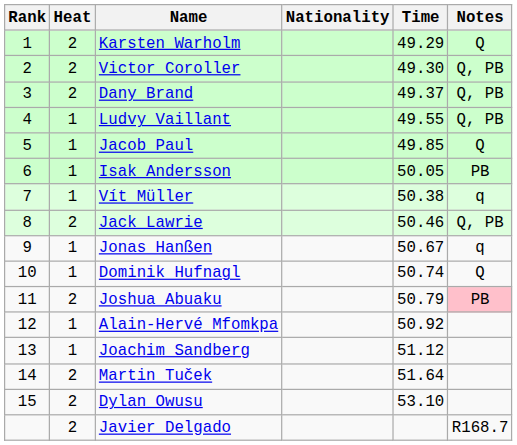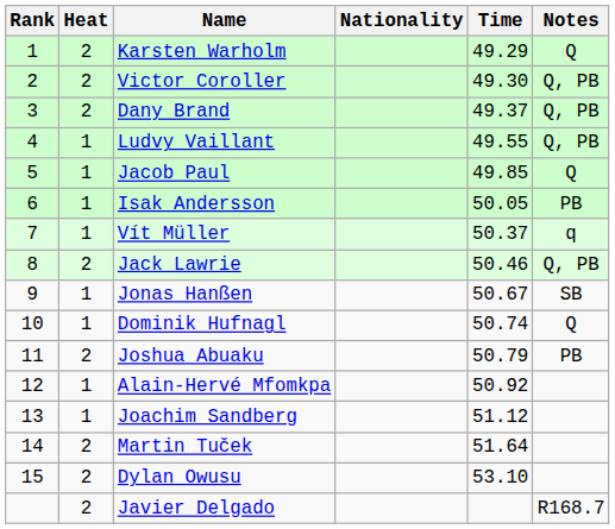Vít Müller | Time: 50.38 -> 50.37
Jonas Hanßen | Notes: q -> SB
Joshua Abuaku | Notes: pink background -> no background
